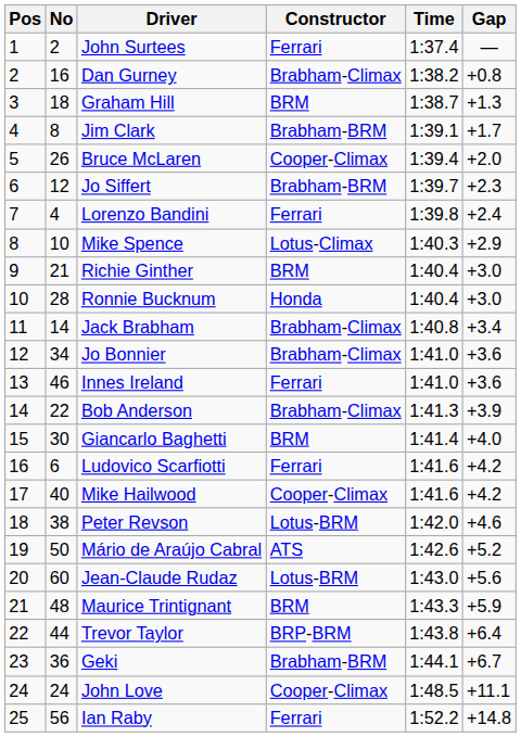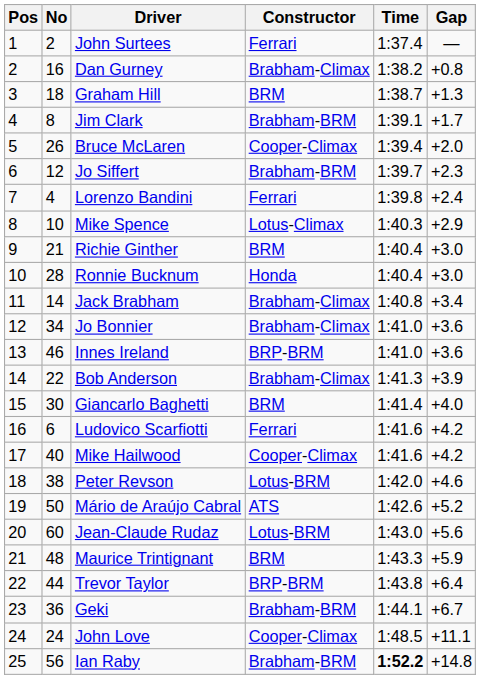Innes Ireland | Constructor: Ferrari -> BRP-BRM
Ian Raby | Constructor: Ferrari -> Brabham-BRM
Ian Raby | Time: normal -> bold
